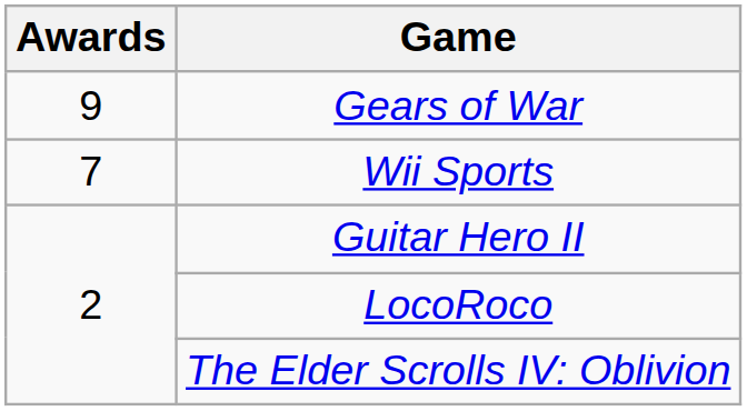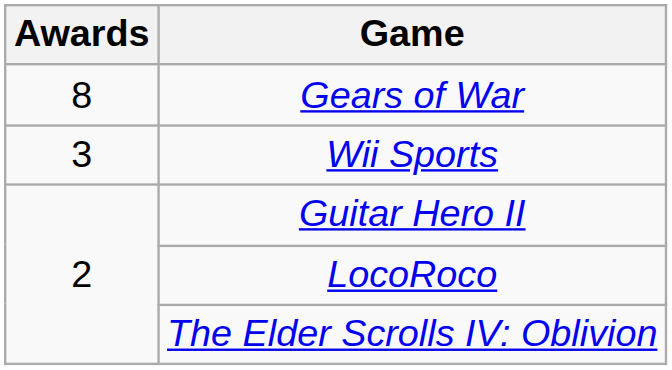Gears of War | Awards: 9 -> 8
Wii Sports | Awards: 7 -> 3
